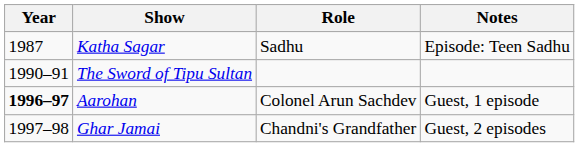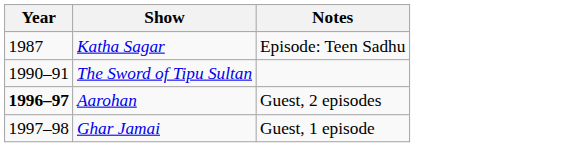- column: Role | Sadhu | Colonel Arun Sachdev | Chandni's Grandfather
Aarohan | Notes: Guest, 1 episode -> Guest, 2 episodes
Ghar Jamai | Notes: Guest, 2 episodes -> Guest, 1 episode
